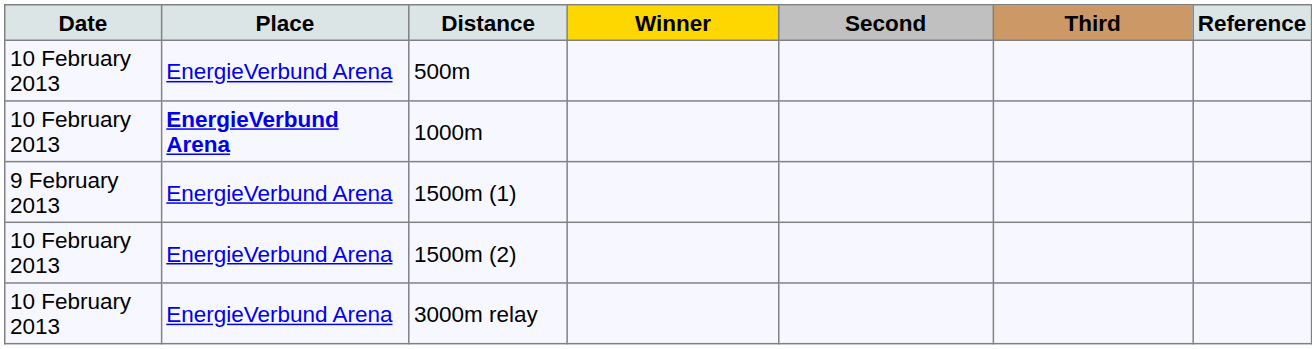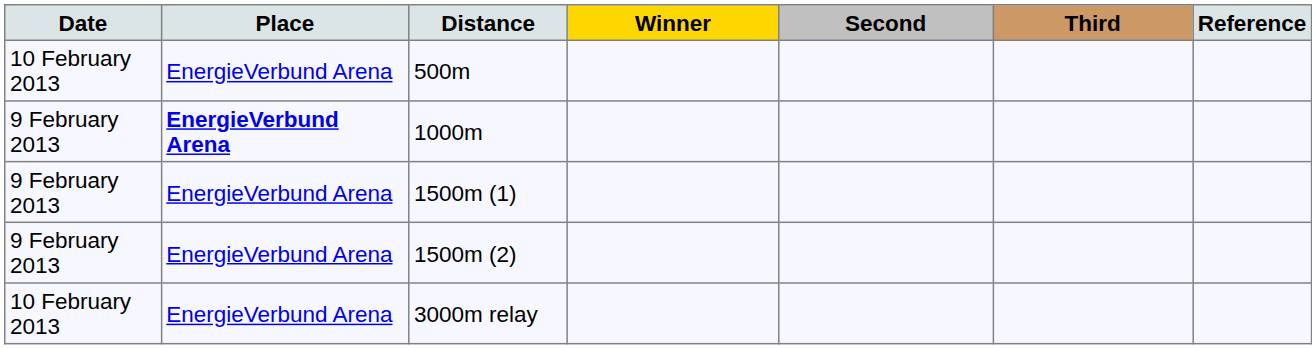1000m | Date: 10 February 2013 -> 9 February 2013
1500m (2) | Date: 10 February 2013 -> 9 February 2013
